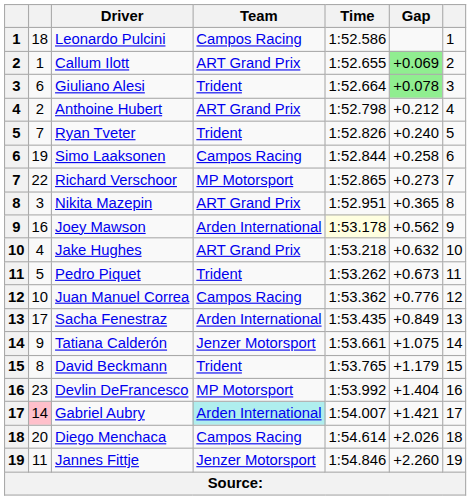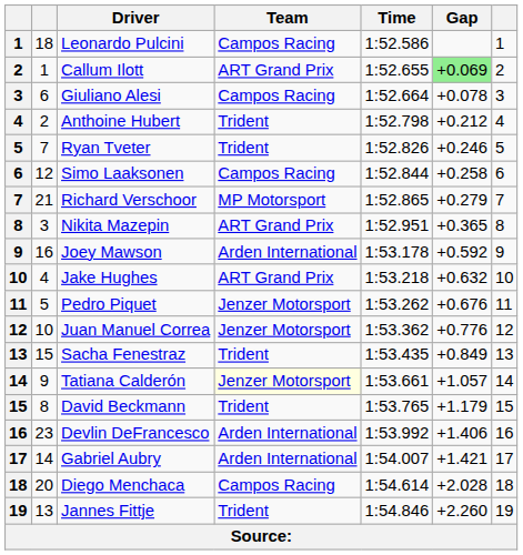Giuliano Alesi | Team: Trident -> Campos Racing
Giuliano Alesi | Gap: lightgreen background -> no background
Anthoine Hubert | Team: ART Grand Prix -> Trident
Ryan Tveter | Gap: +0.240 -> +0.246
Simo Laaksonen | column 2: 19 -> 12
Richard Verschoor | column 2: 22 -> 21
Richard Verschoor | Gap: +0.273 -> +0.279
Joey Mawson | Time: lightyellow background -> no background
Joey Mawson | Gap: +0.562 -> +0.592
Pedro Piquet | Team: Trident -> Jenzer Motorsport
Pedro Piquet | Gap: +0.673 -> +0.676
Juan Manuel Correa | Team: Campos Racing -> Jenzer Motorsport
Sacha Fenestraz | column 2: 17 -> 15
Sacha Fenestraz | Team: Arden International -> Trident
Tatiana Calderón | Team: no background -> lightyellow background
Tatiana Calderón | Gap: +1.075 -> +1.057
Devlin DeFrancesco | Team: MP Motorsport -> Arden International
Devlin DeFrancesco | Gap: +1.404 -> +1.406
Gabriel Aubry | column 2: pink background -> no background
Gabriel Aubry | Team: paleturquoise background -> no background
Diego Menchaca | Gap: +2.026 -> +2.028
Jannes Fittje | column 2: 11 -> 13
Jannes Fittje | Team: Jenzer Motorsport -> Trident
